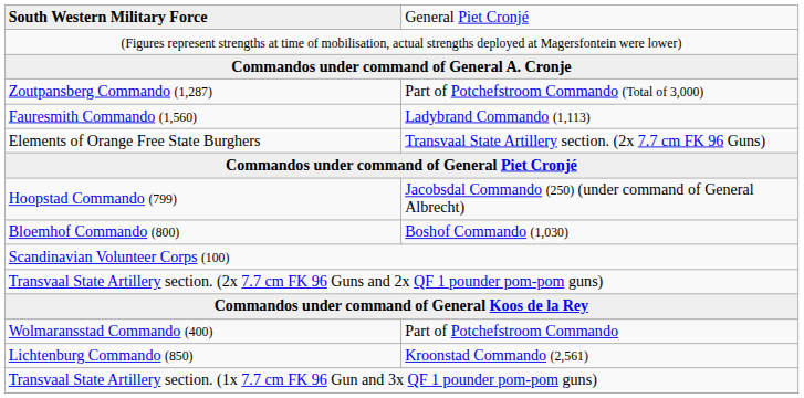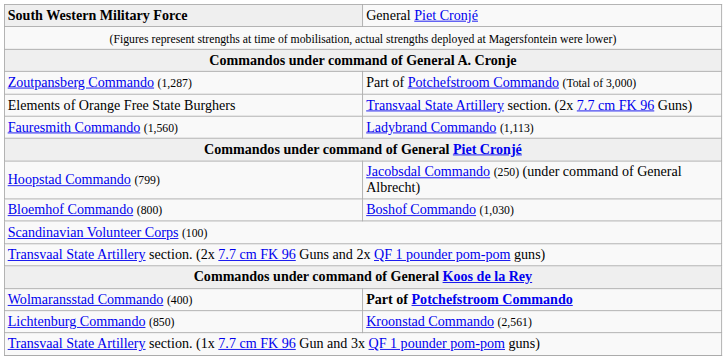rows swapped: Fauresmith Commando (1,560) <-> Elements of Orange Free State Burghers
Wolmaransstad Commando (400) | column 2: normal -> bold
